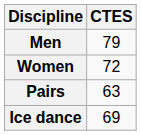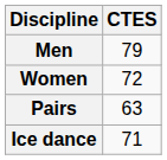Ice dance | CTES: 69 -> 71
